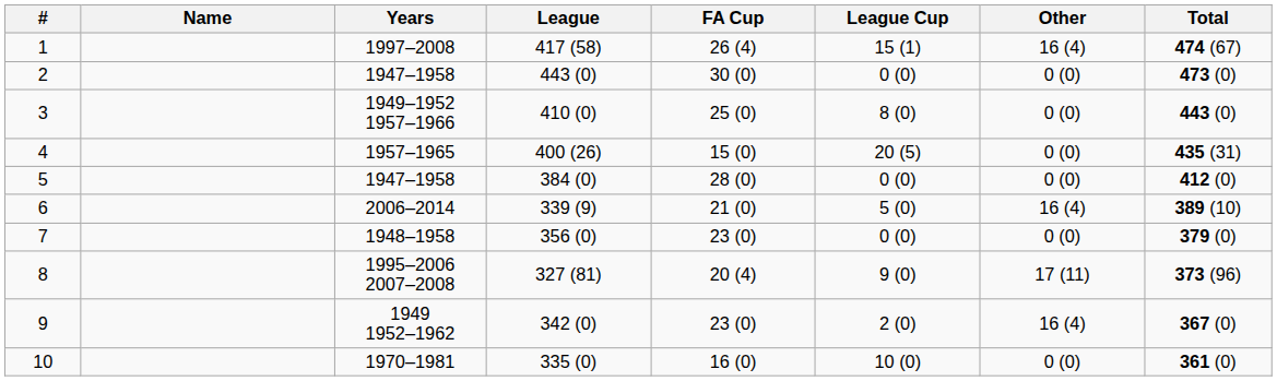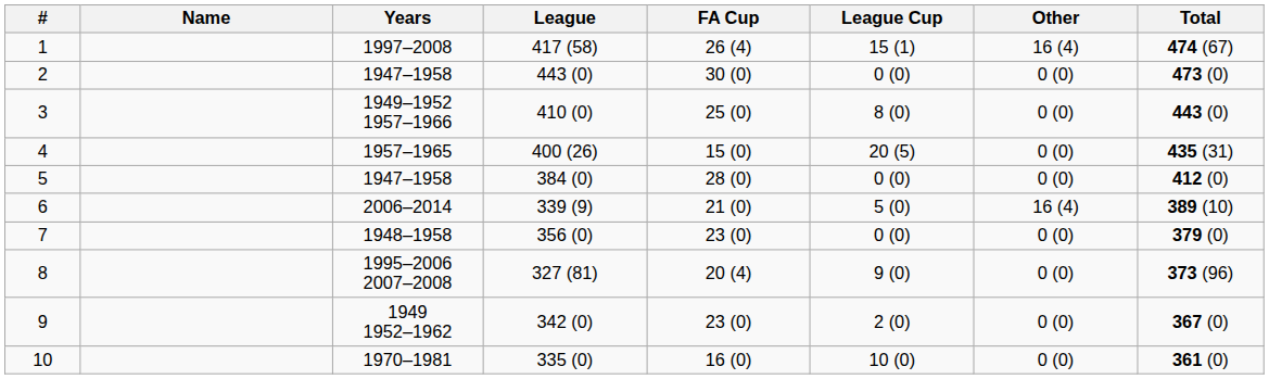8 | Other: 17 (11) -> 0 (0)
9 | Other: 16 (4) -> 0 (0)
